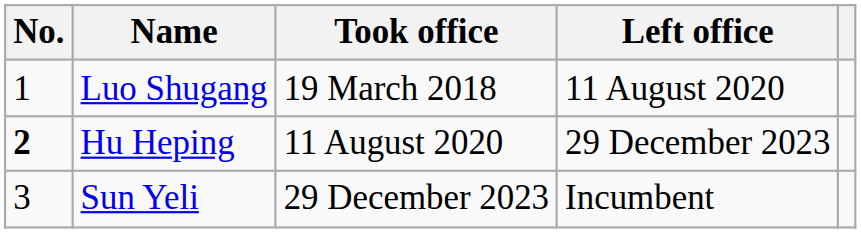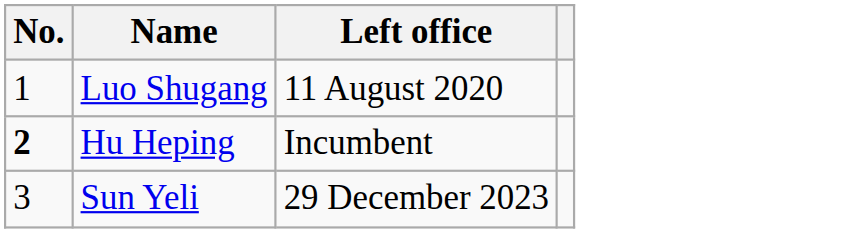- column: Took office | 19 March 2018 | 11 August 2020 | 29 December 2023
Hu Heping | Left office: 29 December 2023 -> Incumbent
Sun Yeli | Left office: Incumbent -> 29 December 2023
